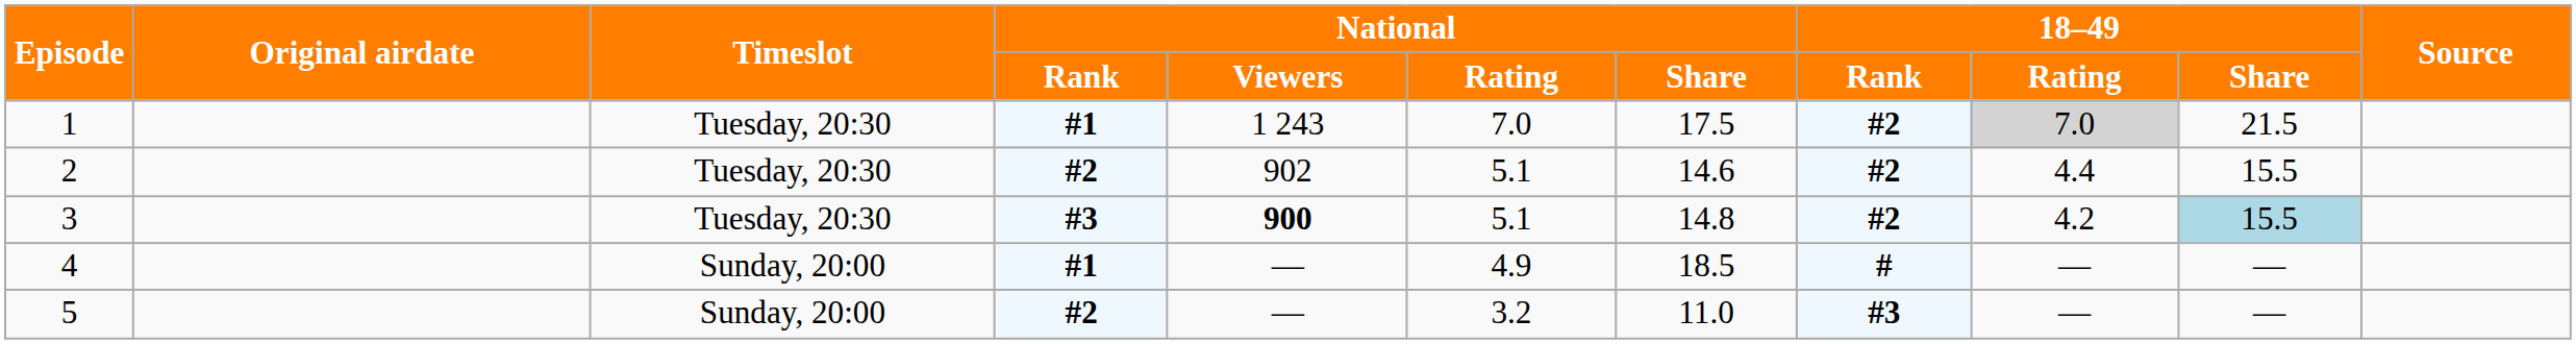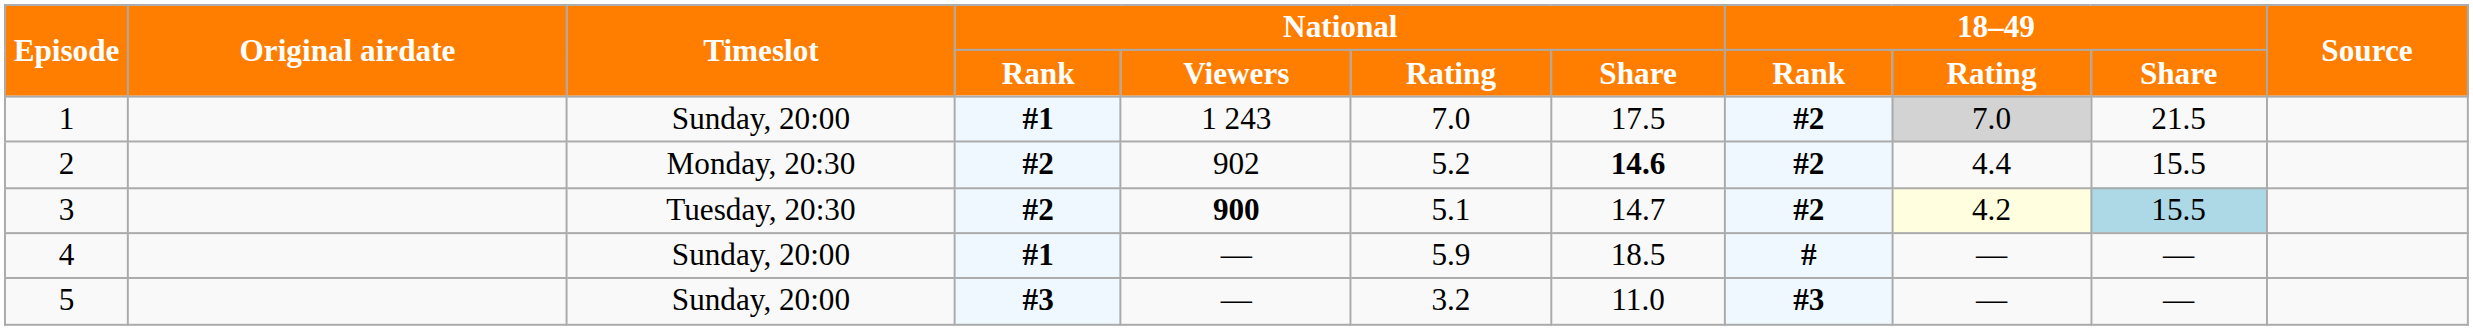1 | Timeslot: Tuesday, 20:30 -> Sunday, 20:00
2 | Timeslot: Tuesday, 20:30 -> Monday, 20:30
2 | National / Rating: 5.1 -> 5.2
2 | National / Share: normal -> bold
3 | National / Rank: #3 -> #2
3 | National / Share: 14.8 -> 14.7
3 | 18–49 / Rating: no background -> lightyellow background
4 | National / Rating: 4.9 -> 5.9
5 | National / Rank: #2 -> #3
